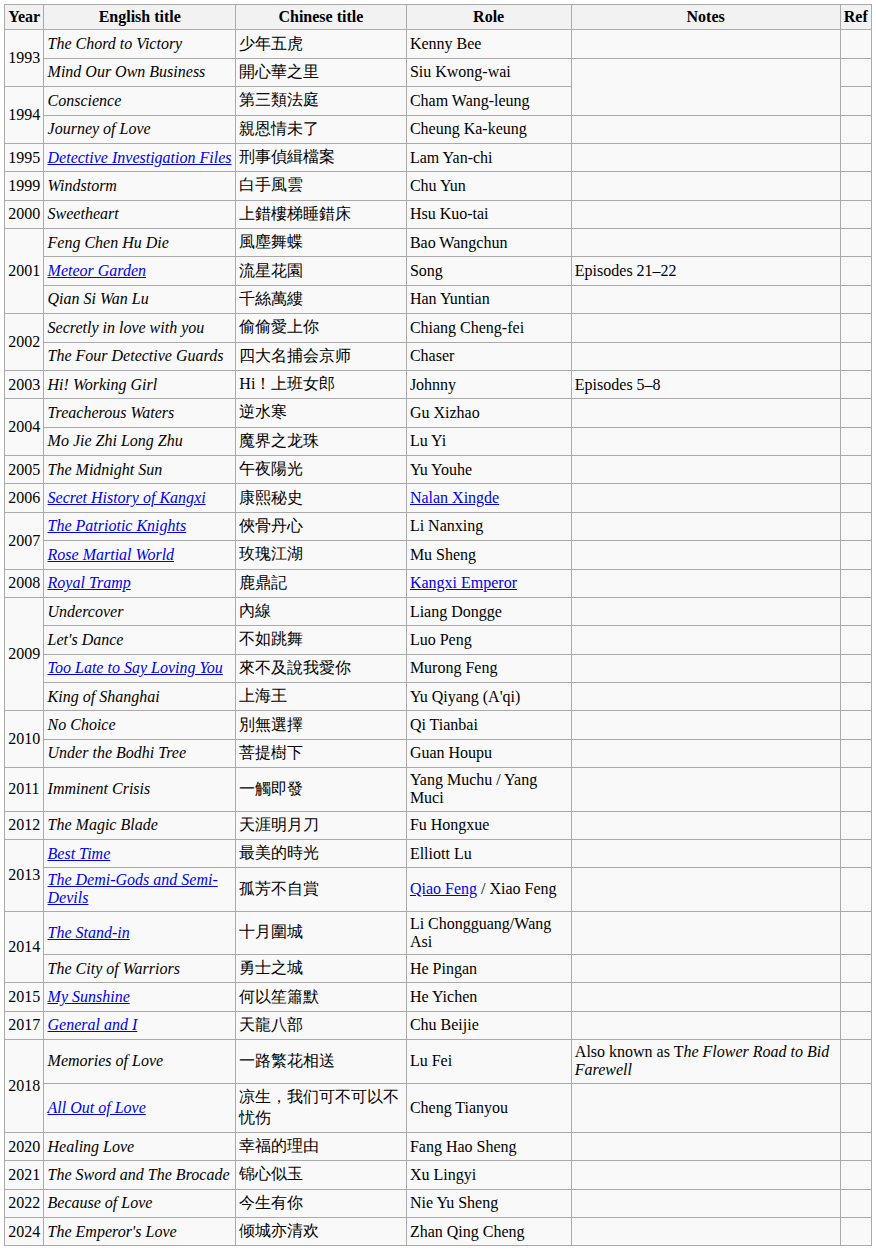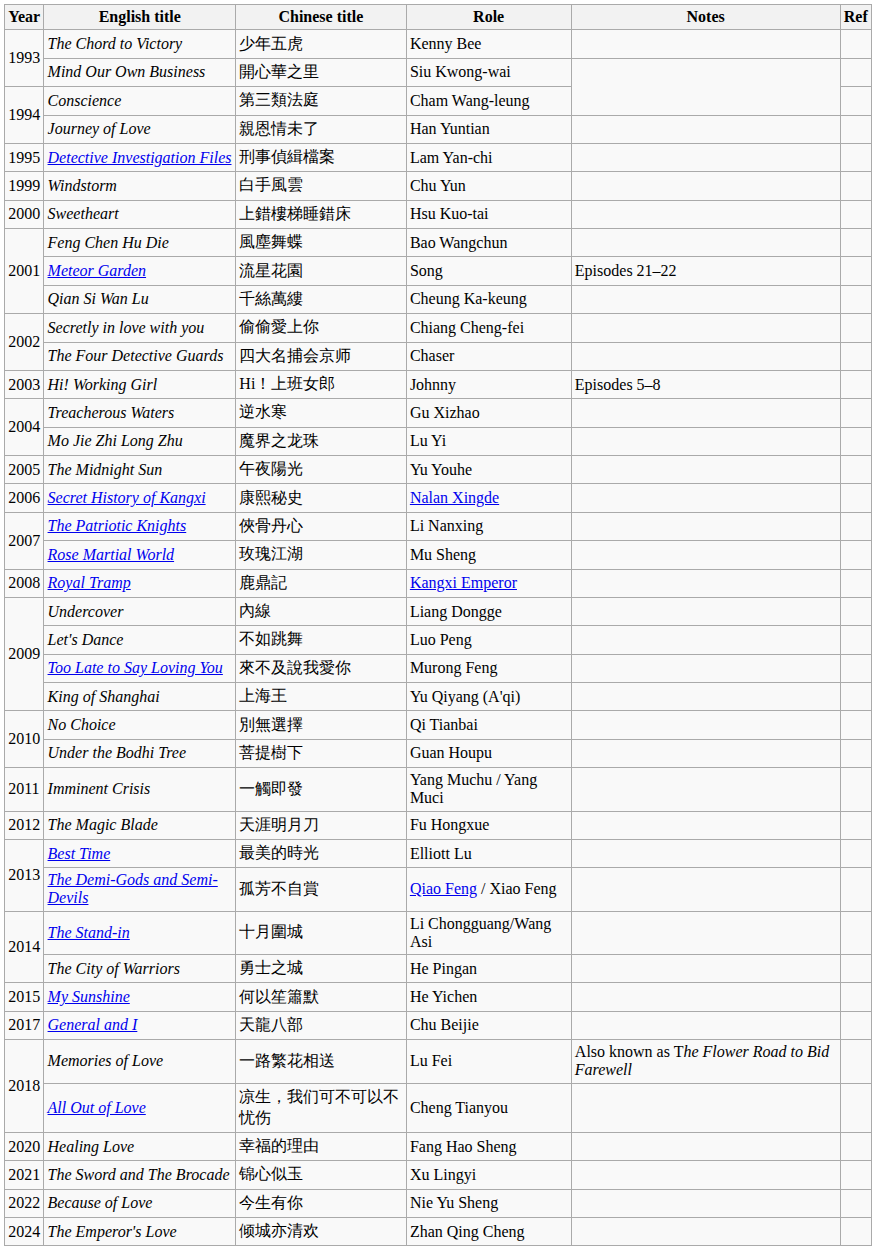Journey of Love | Role: Cheung Ka-keung -> Han Yuntian
Qian Si Wan Lu | Role: Han Yuntian -> Cheung Ka-keung
